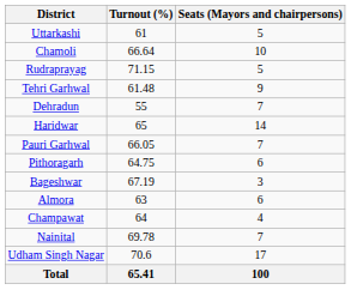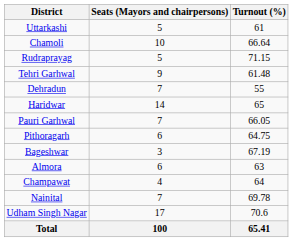columns swapped: Seats (Mayors and chairpersons) <-> Turnout (%)
